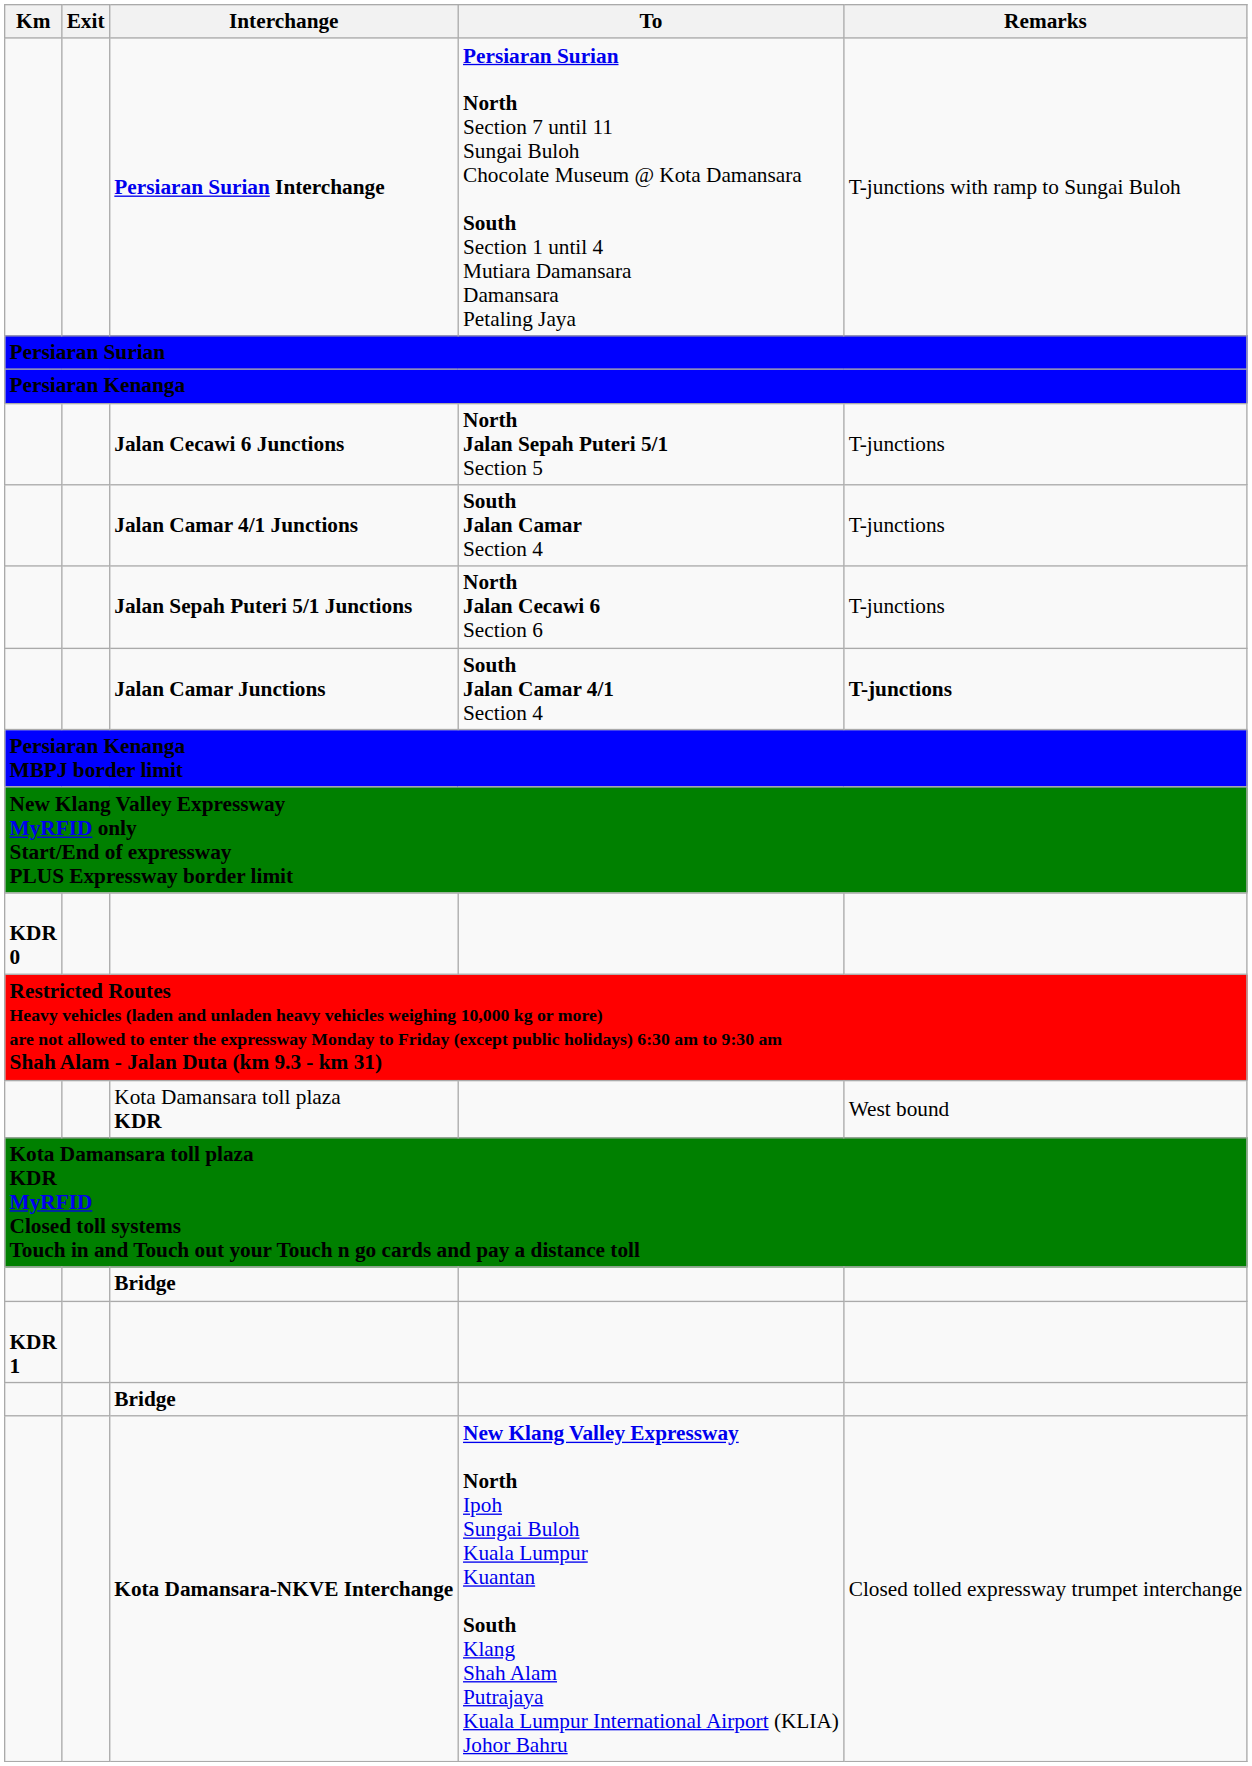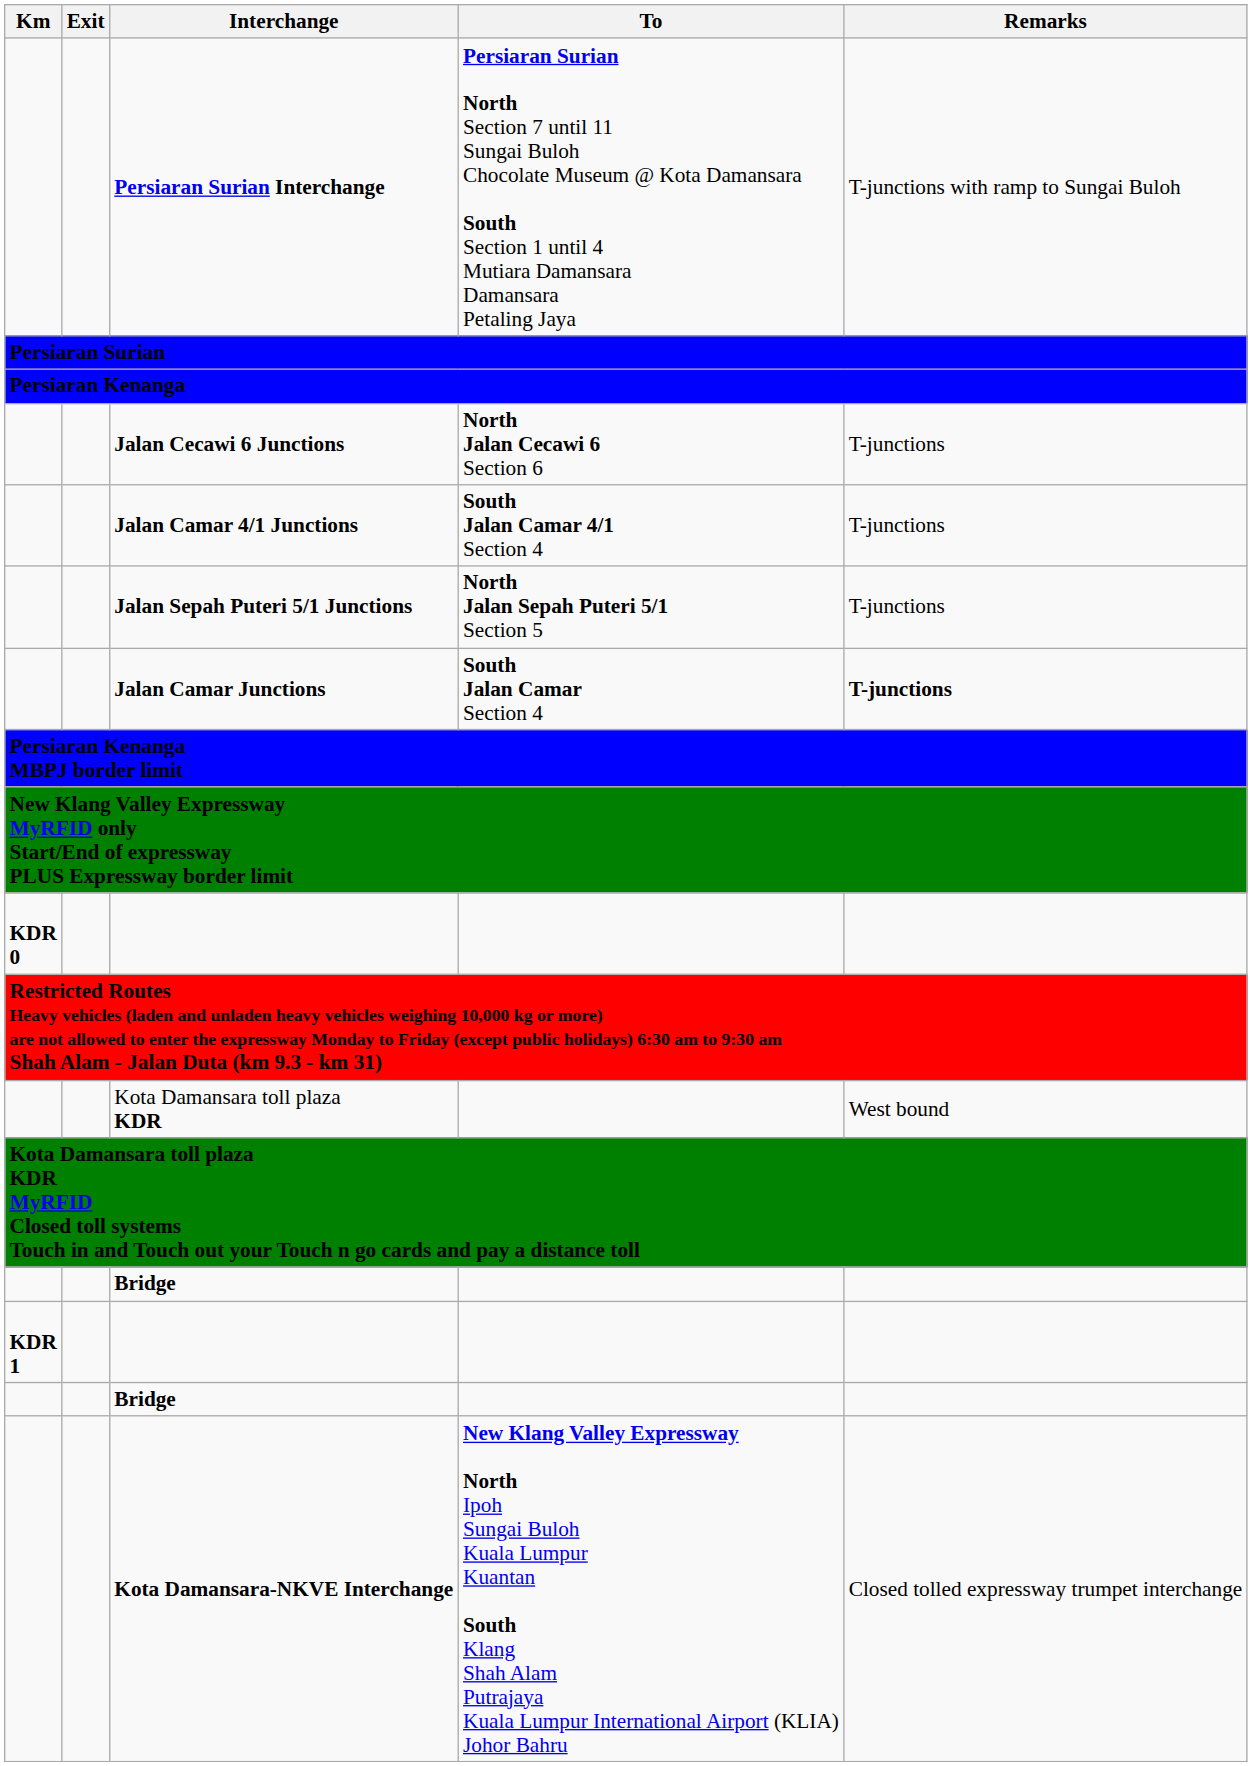Jalan Cecawi 6 Junctions | To: North Jalan Sepah Puteri 5/1 Section 5 -> North Jalan Cecawi 6 Section 6
Jalan Camar 4/1 Junctions | To: South Jalan Camar Section 4 -> South Jalan Camar 4/1 Section 4
Jalan Sepah Puteri 5/1 Junctions | To: North Jalan Cecawi 6 Section 6 -> North Jalan Sepah Puteri 5/1 Section 5
Jalan Camar Junctions | To: South Jalan Camar 4/1 Section 4 -> South Jalan Camar Section 4
